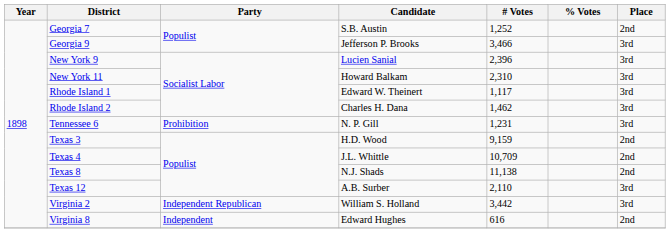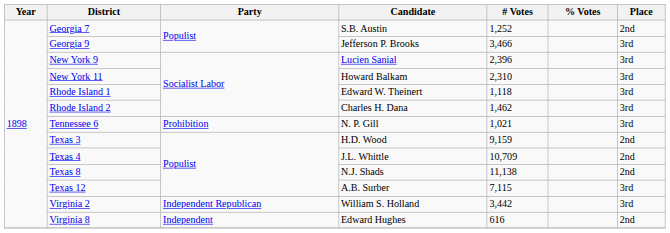Rhode Island 1 | # Votes: 1,117 -> 1,118
Tennessee 6 | # Votes: 1,231 -> 1,021
Texas 12 | # Votes: 2,110 -> 7,115
